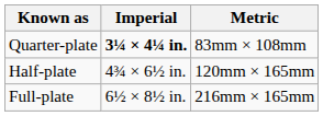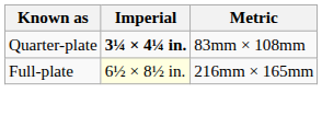- row: Half-plate | 4¾ × 6½ in. | 120mm × 165mm
Full-plate | Imperial: no background -> lightyellow background
